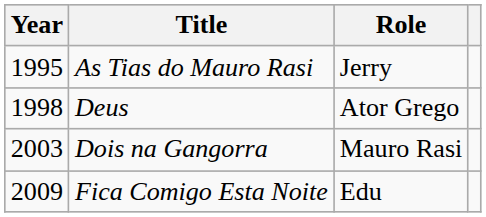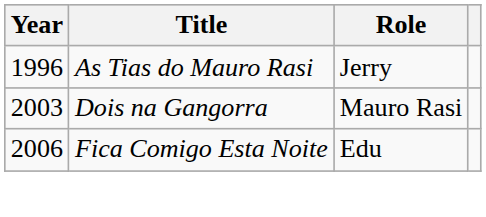As Tias do Mauro Rasi | Year: 1995 -> 1996
- row: 1998 | Deus | Ator Grego
Fica Comigo Esta Noite | Year: 2009 -> 2006
